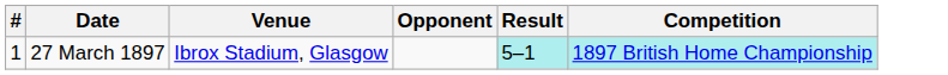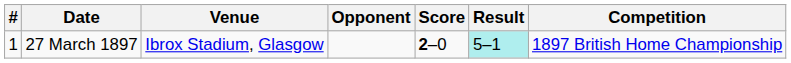+ column: Score | 2–0
27 March 1897 | Competition: paleturquoise background -> no background
